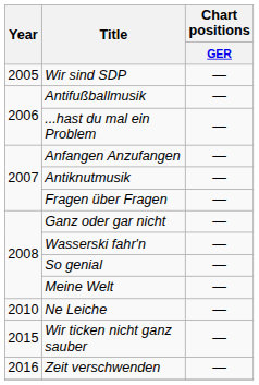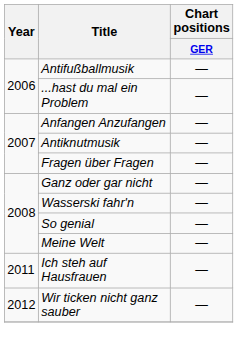- row: 2005 | Wir sind SDP | —
- row: 2010 | Ne Leiche | —
+ row: 2011 | Ich steh auf Hausfrauen | —
Wir ticken nicht ganz sauber | Year: 2015 -> 2012
- row: 2016 | Zeit verschwenden | —
